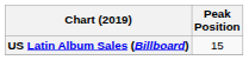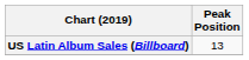US Latin Album Sales (Billboard) | Peak Position: 15 -> 13
